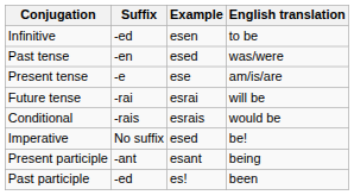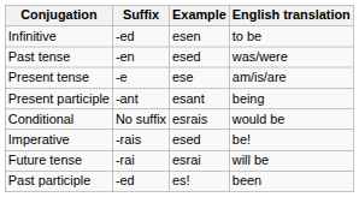rows swapped: Future tense <-> Present participle
Conditional | Suffix: -rais -> No suffix
Imperative | Suffix: No suffix -> -rais
